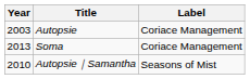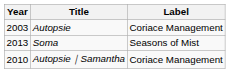Soma | Label: Coriace Management -> Seasons of Mist
Autopsie｜Samantha | Label: Seasons of Mist -> Coriace Management
